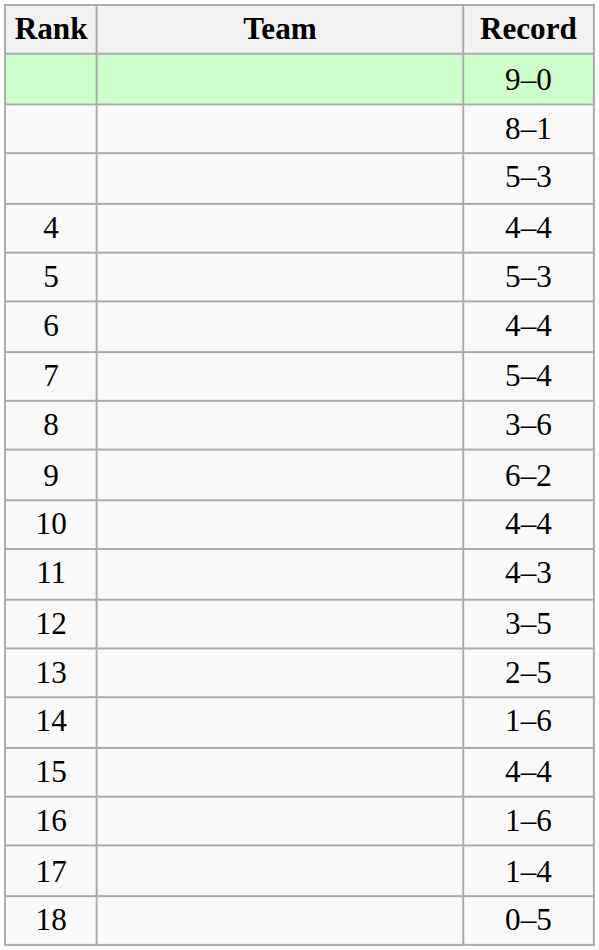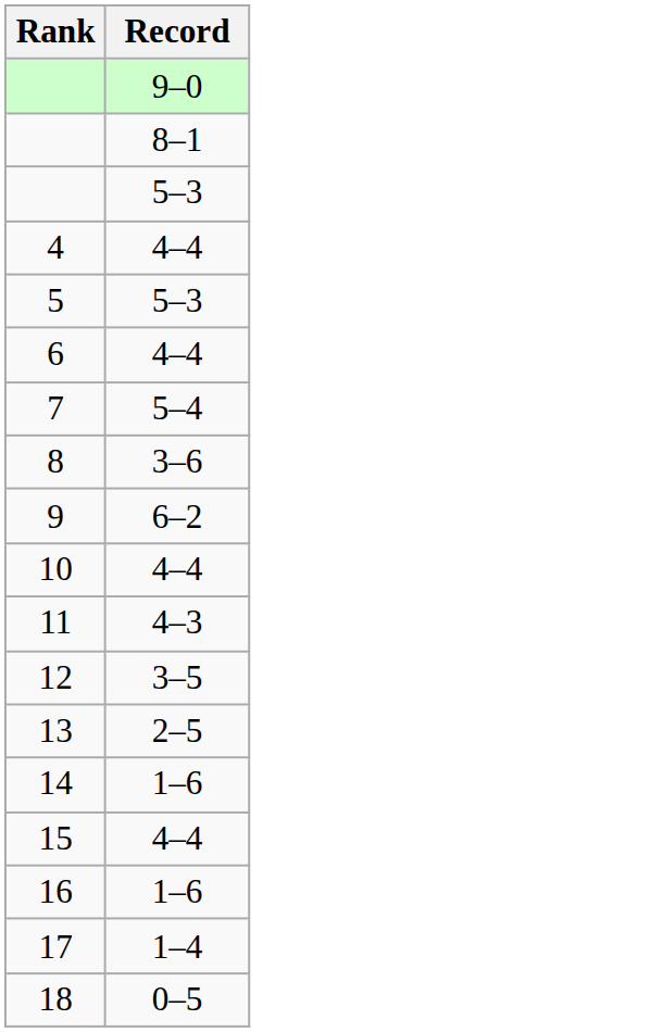- column: Team
